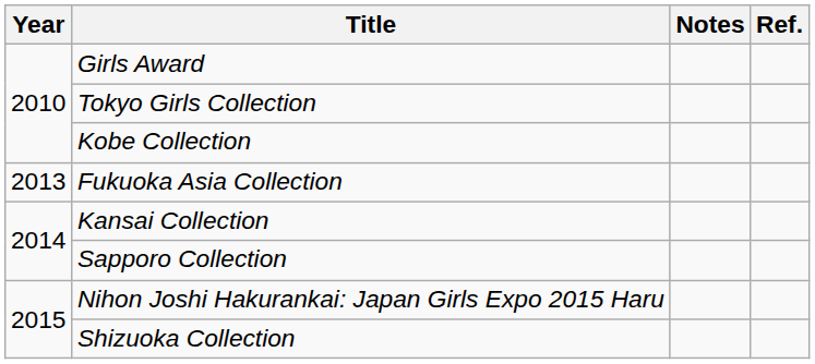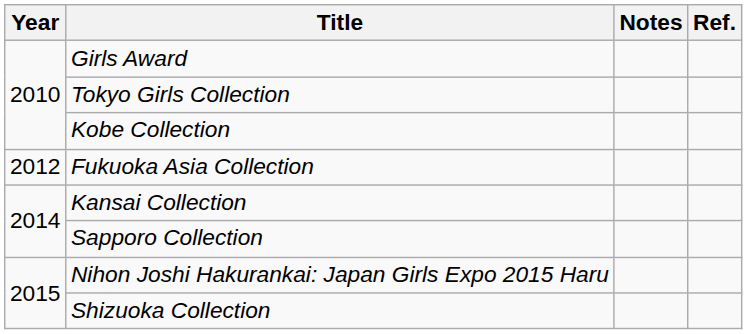Fukuoka Asia Collection | Year: 2013 -> 2012
